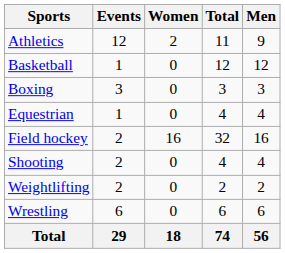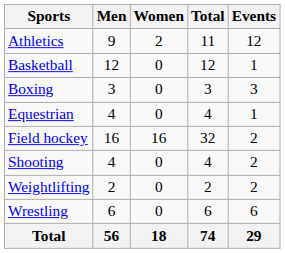columns swapped: Men <-> Events
